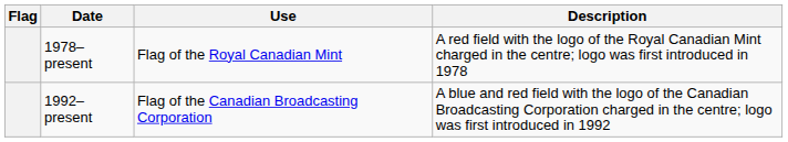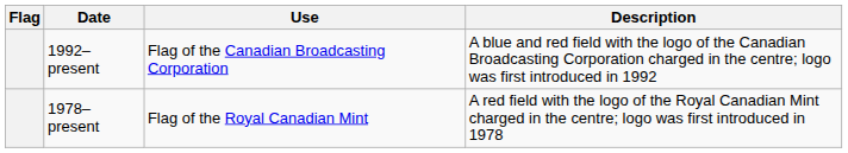rows swapped: 1992–present <-> 1978–present
